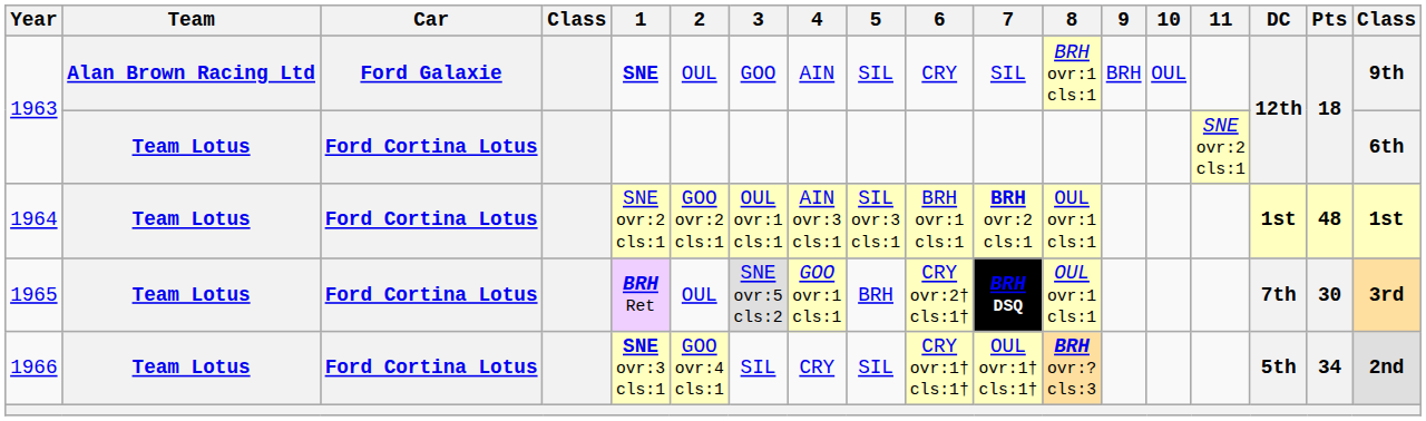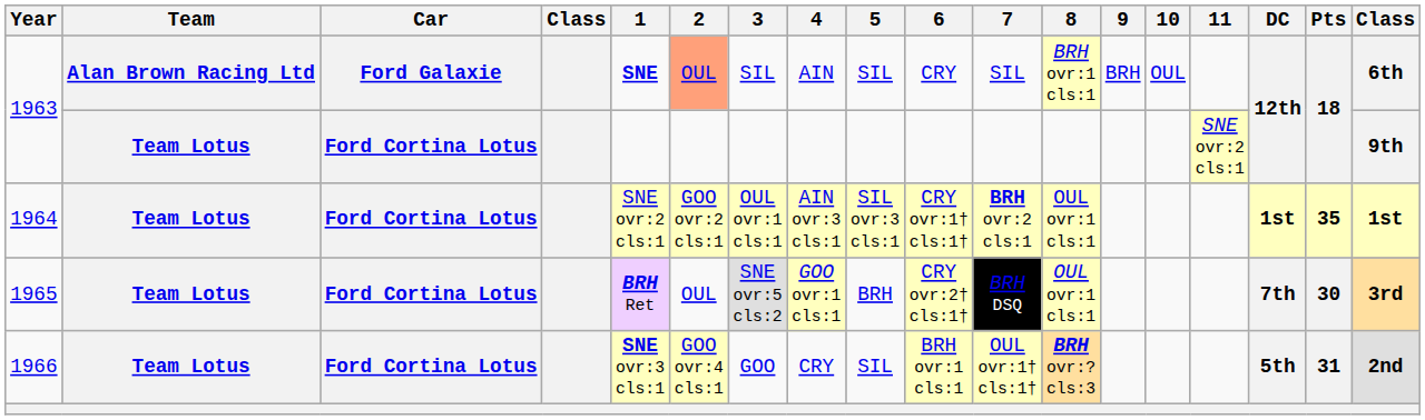1963 / Alan Brown Racing Ltd | 2: no background -> lightsalmon background
1963 / Alan Brown Racing Ltd | 3: GOO -> SIL
1963 / Alan Brown Racing Ltd | column 18: 9th -> 6th
1963 / Team Lotus | column 18: 6th -> 9th
1964 | 6: BRH ovr:1 cls:1 -> CRY ovr:1† cls:1†
1964 | Pts: 48 -> 35
1965 | 7: bold -> normal
1966 | 3: SIL -> GOO
1966 | 6: CRY ovr:1† cls:1† -> BRH ovr:1 cls:1
1966 | Pts: 34 -> 31
